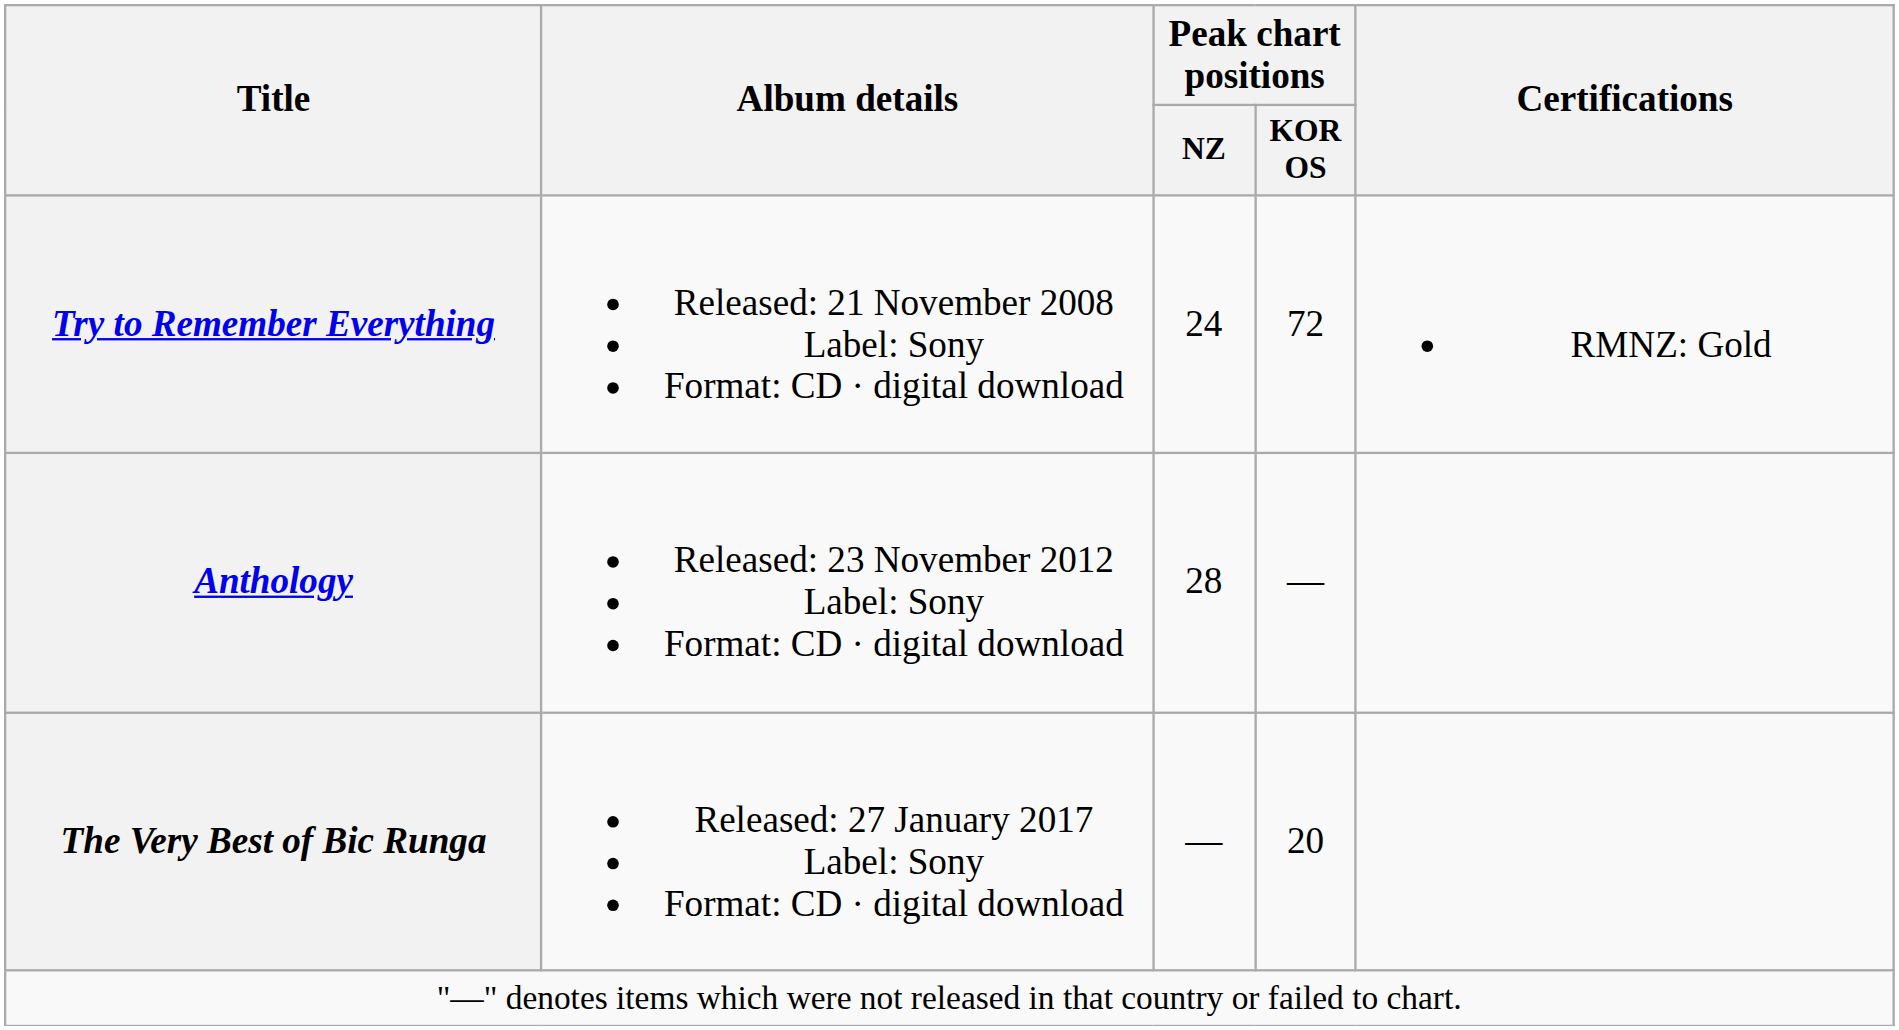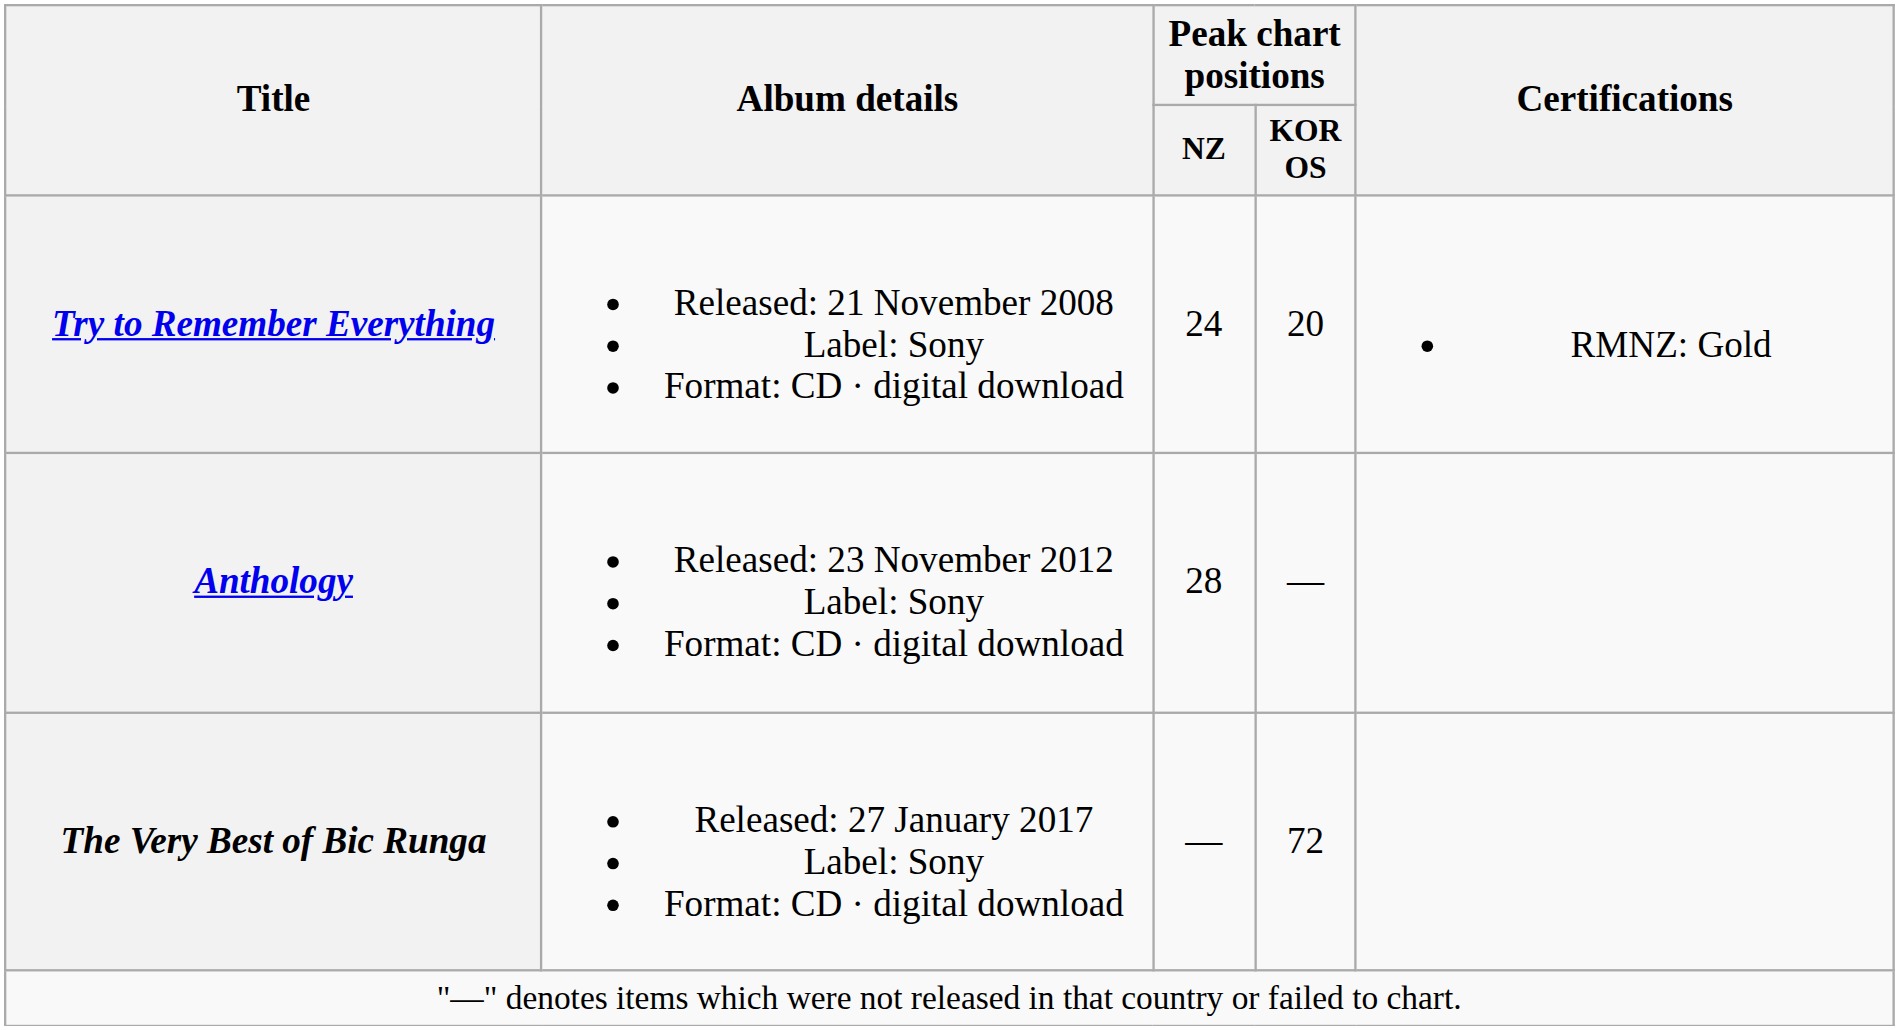Try to Remember Everything | Peak chart positions / KOR OS: 72 -> 20
The Very Best of Bic Runga | Peak chart positions / KOR OS: 20 -> 72
